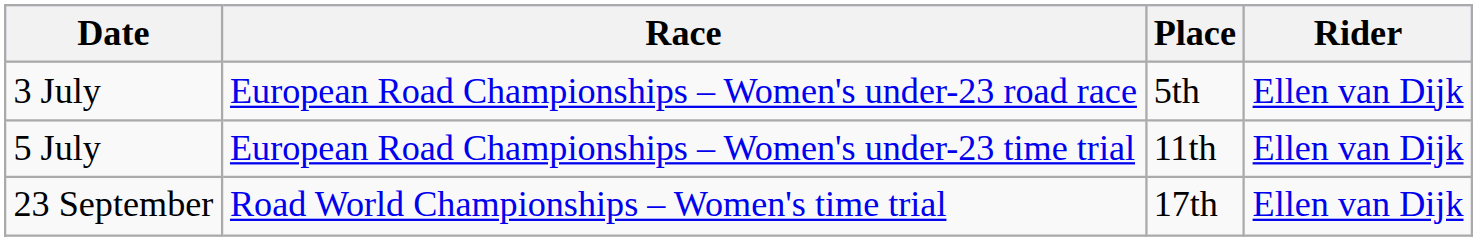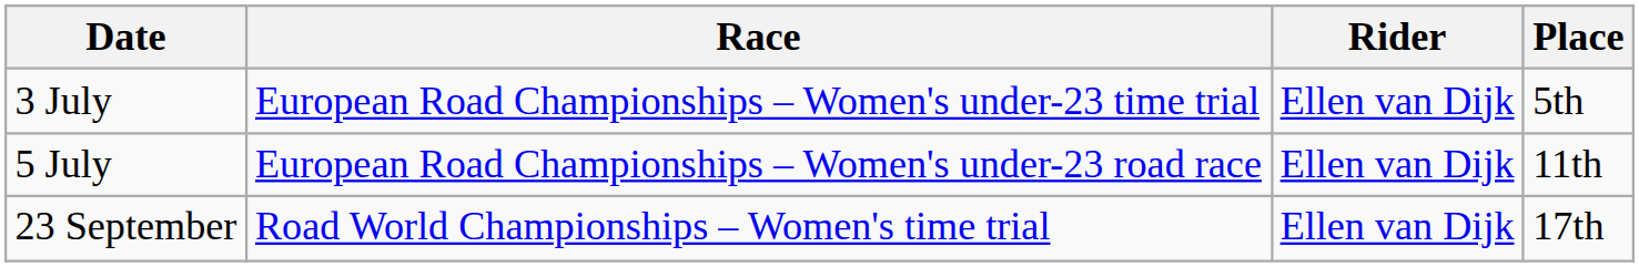columns swapped: Rider <-> Place
3 July | Race: European Road Championships – Women's under-23 road race -> European Road Championships – Women's under-23 time trial
5 July | Race: European Road Championships – Women's under-23 time trial -> European Road Championships – Women's under-23 road race
